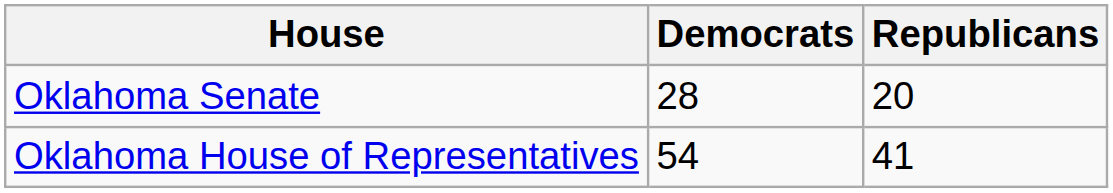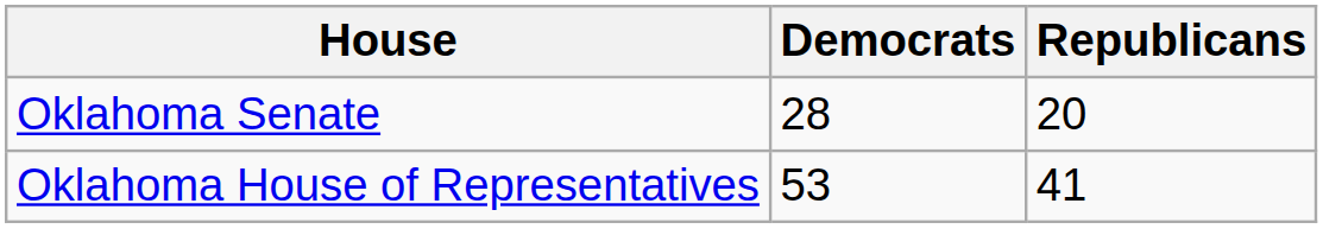Oklahoma House of Representatives | Democrats: 54 -> 53
